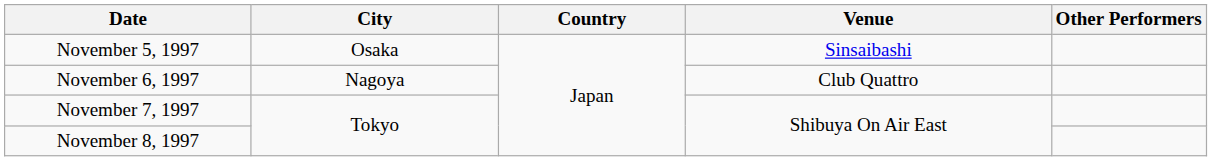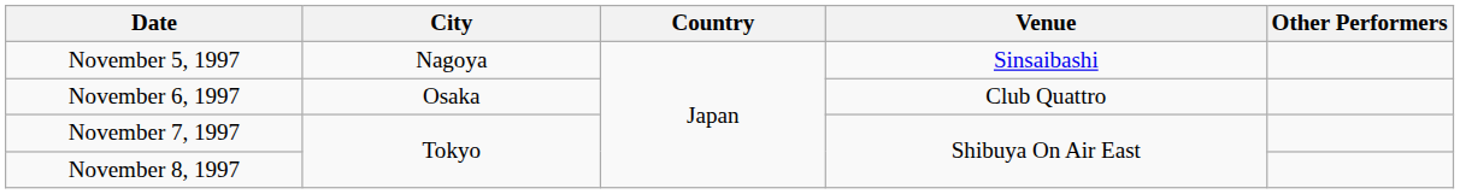November 5, 1997 | City: Osaka -> Nagoya
November 6, 1997 | City: Nagoya -> Osaka
